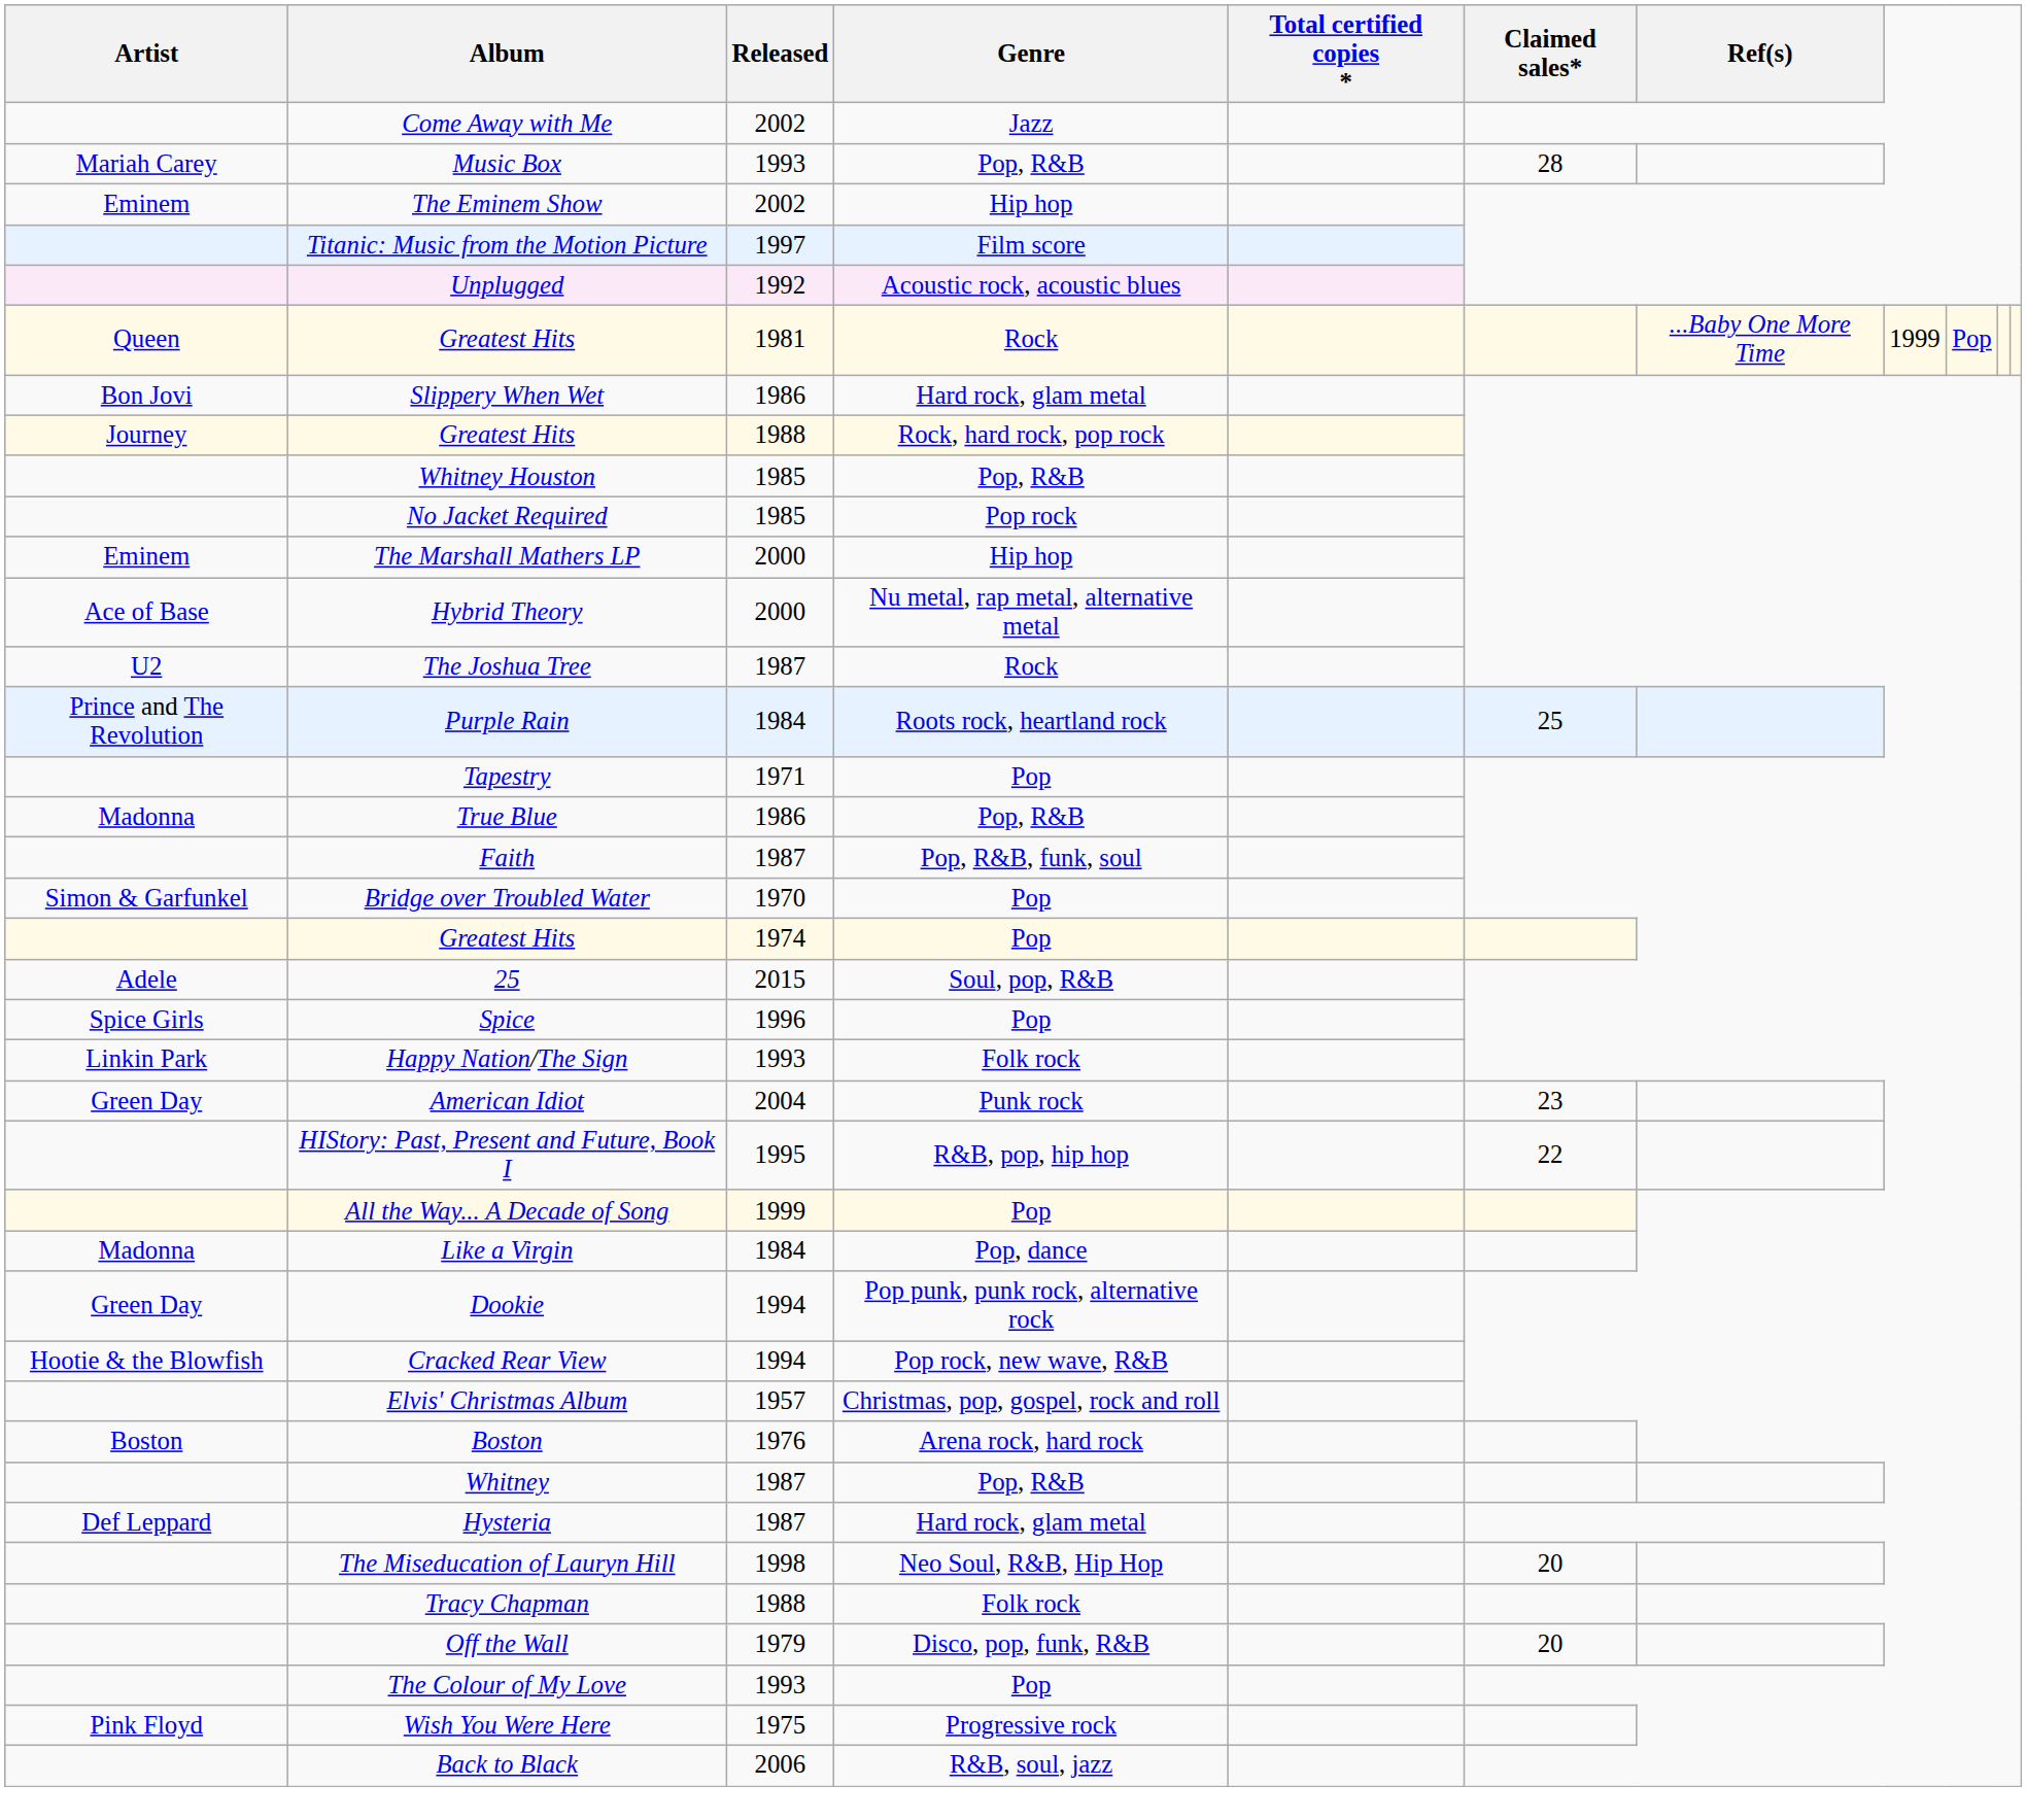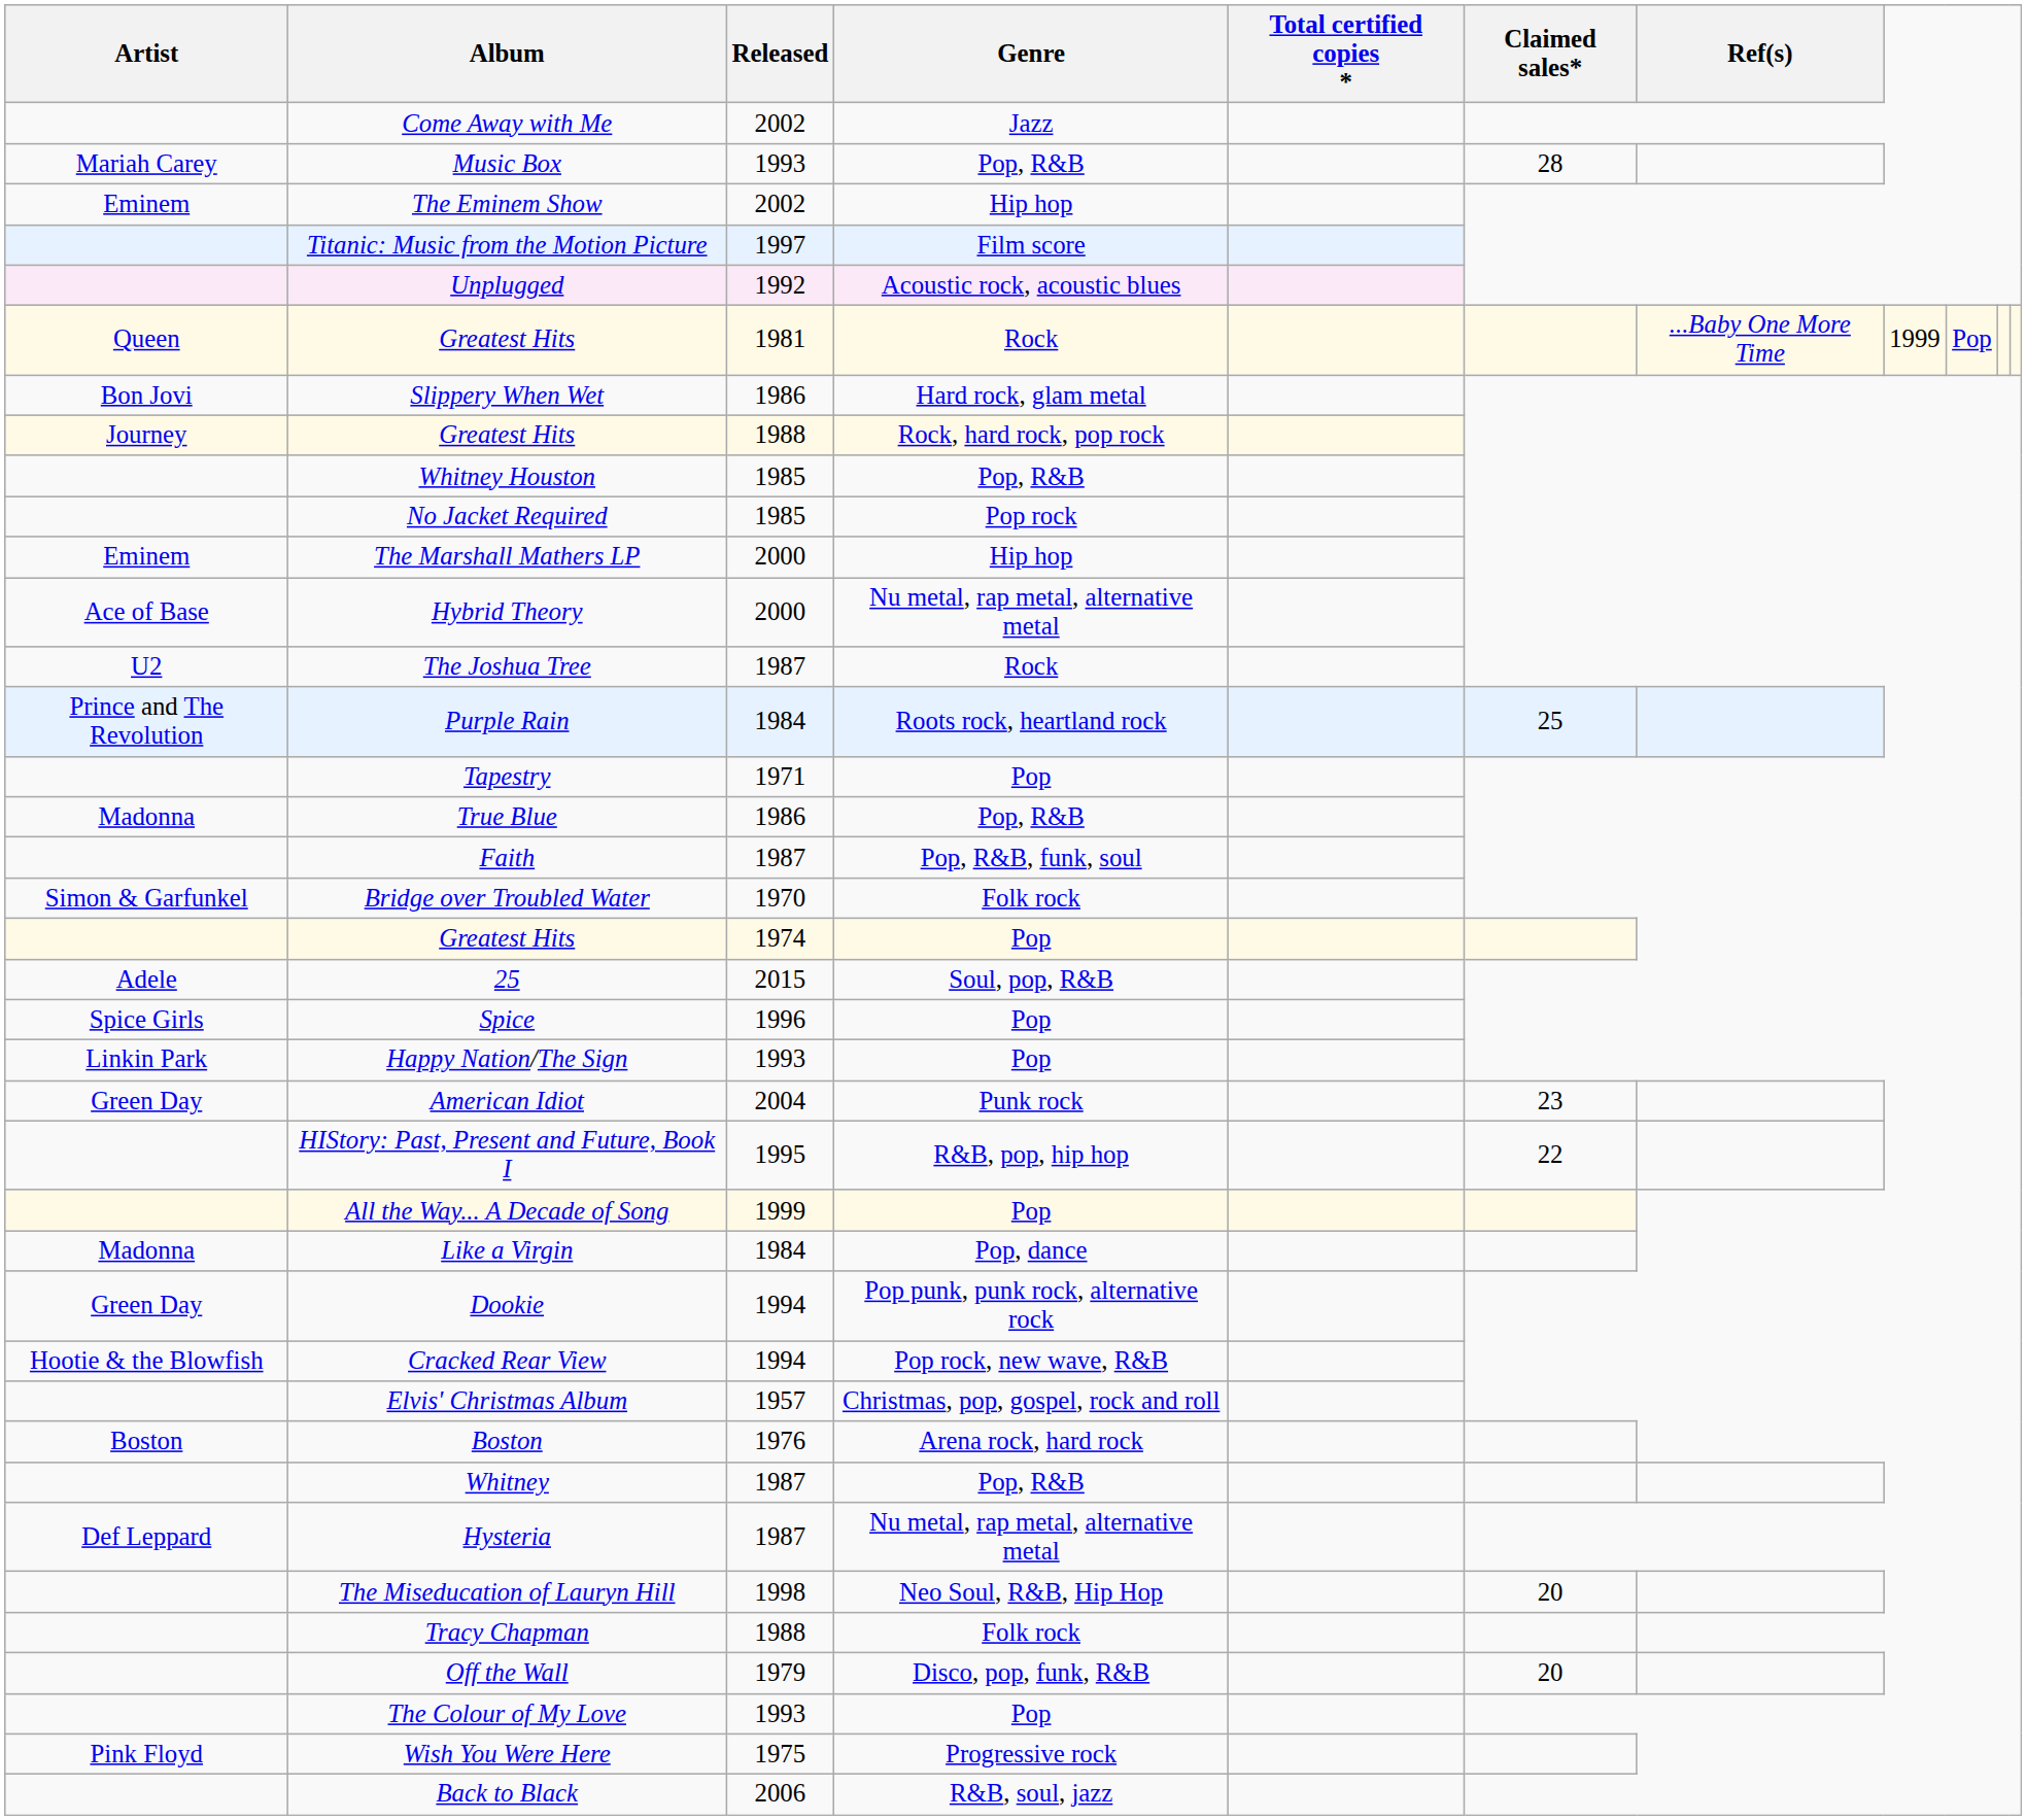Bridge over Troubled Water | Genre: Pop -> Folk rock
Happy Nation/The Sign | Genre: Folk rock -> Pop
Hysteria | Genre: Hard rock, glam metal -> Nu metal, rap metal, alternative metal
